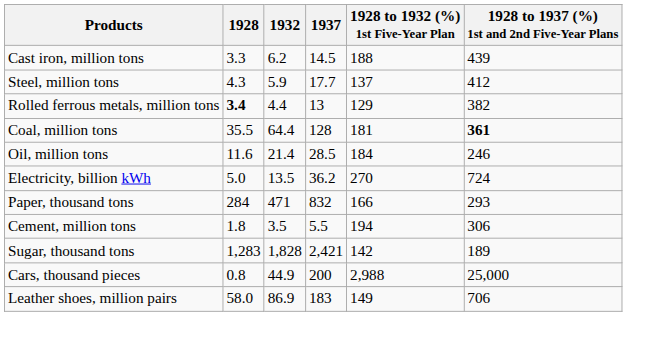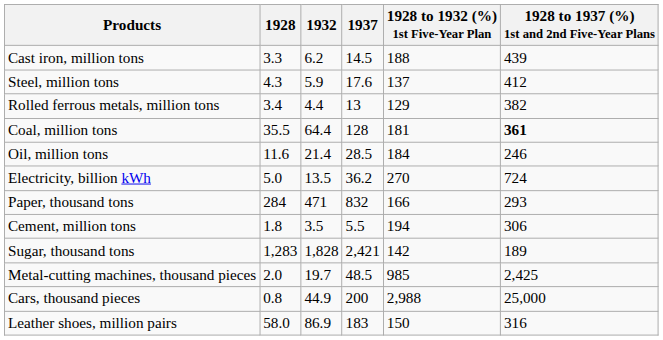Steel, million tons | 1937: 17.7 -> 17.6
Rolled ferrous metals, million tons | 1928: bold -> normal
+ row: Metal-cutting machines, thousand pieces | 2.0 | 19.7 | 48.5 | 985 | 2,425
Leather shoes, million pairs | 1928 to 1932 (%) 1st Five-Year Plan: 149 -> 150
Leather shoes, million pairs | 1928 to 1937 (%) 1st and 2nd Five-Year Plans: 706 -> 316
